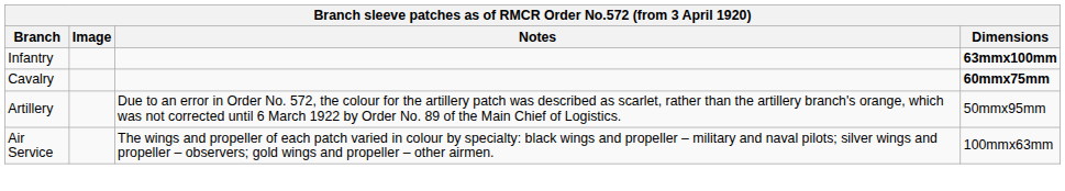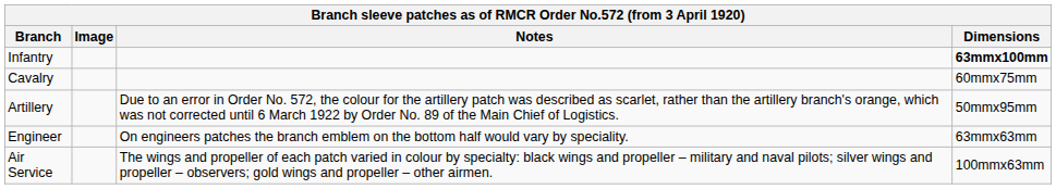Cavalry | Dimensions: bold -> normal
+ row: Engineer | On engineers patches the branch emblem on the bottom half would vary by speciality. | 63mmx63mm
